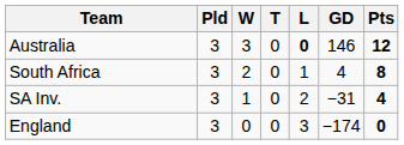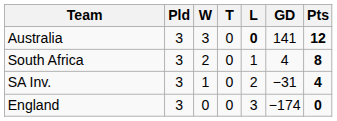Australia | GD: 146 -> 141
